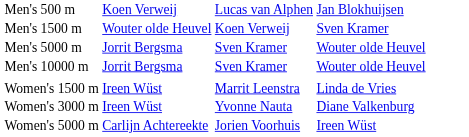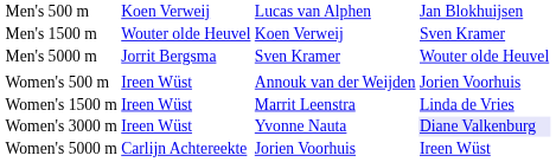- row: Men's 10000 m | Jorrit Bergsma | Sven Kramer | Wouter olde Heuvel
+ row: Women's 500 m | Ireen Wüst | Annouk van der Weijden | Jorien Voorhuis
Women's 3000 m | column 4: no background -> lavender background
